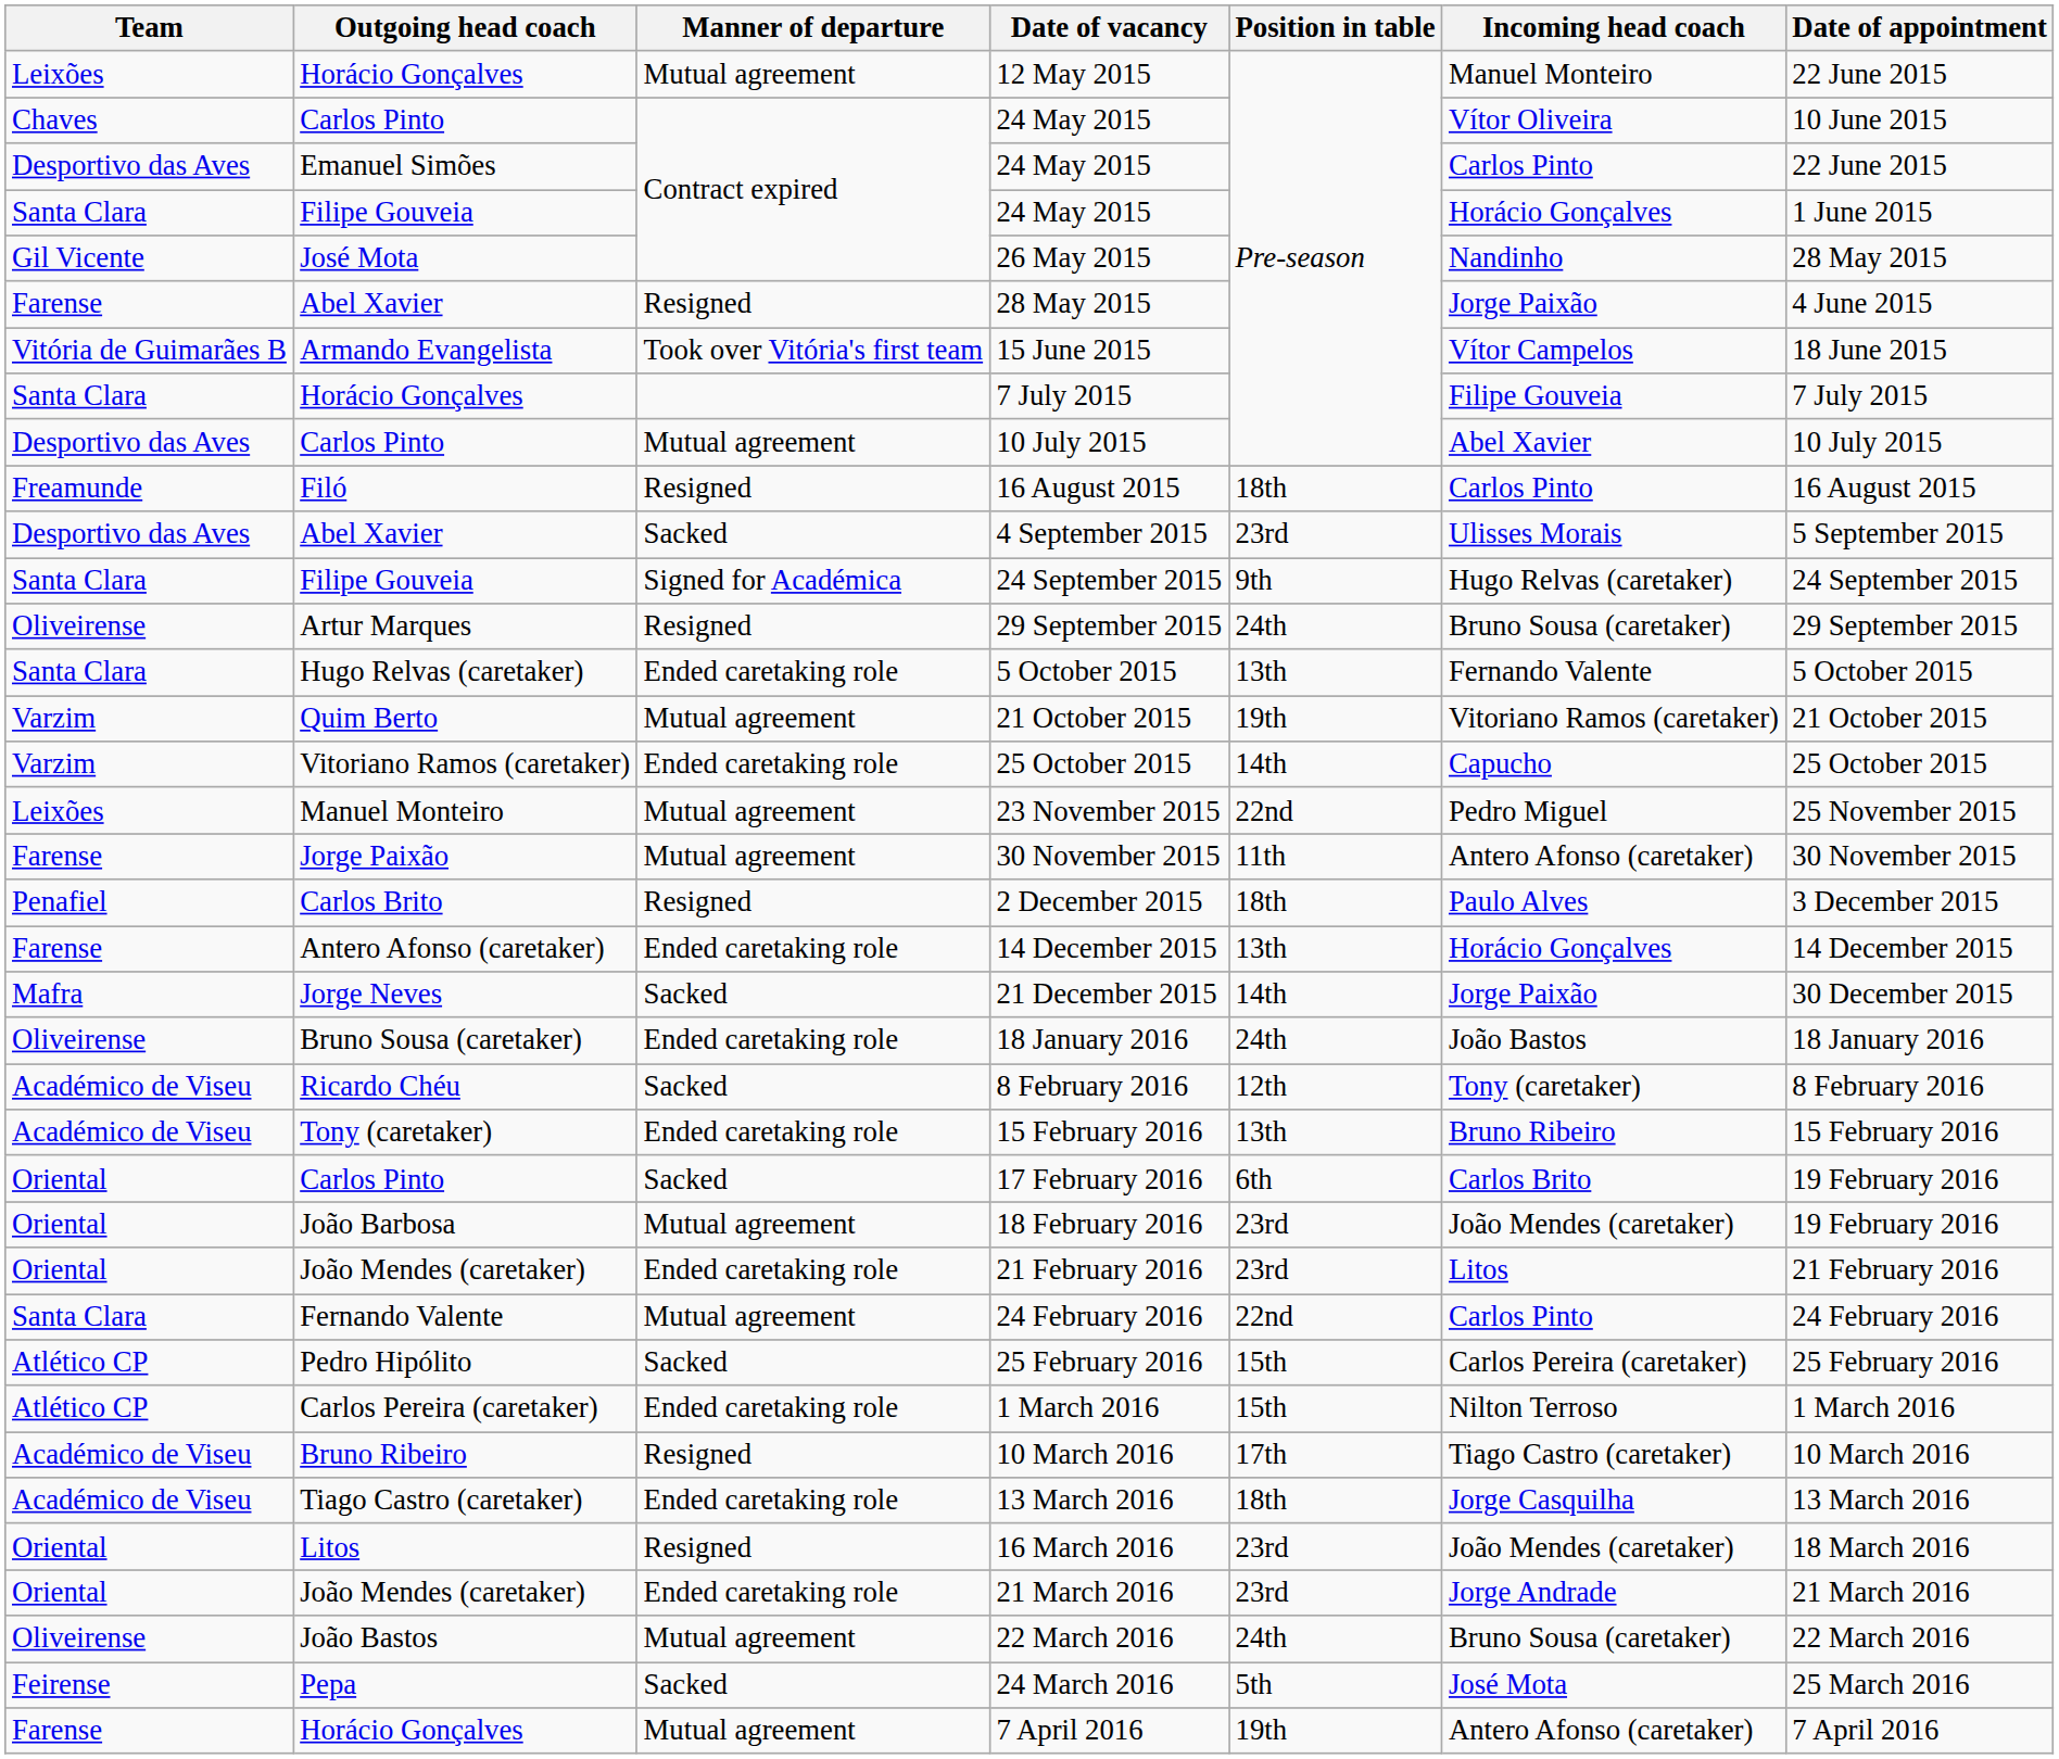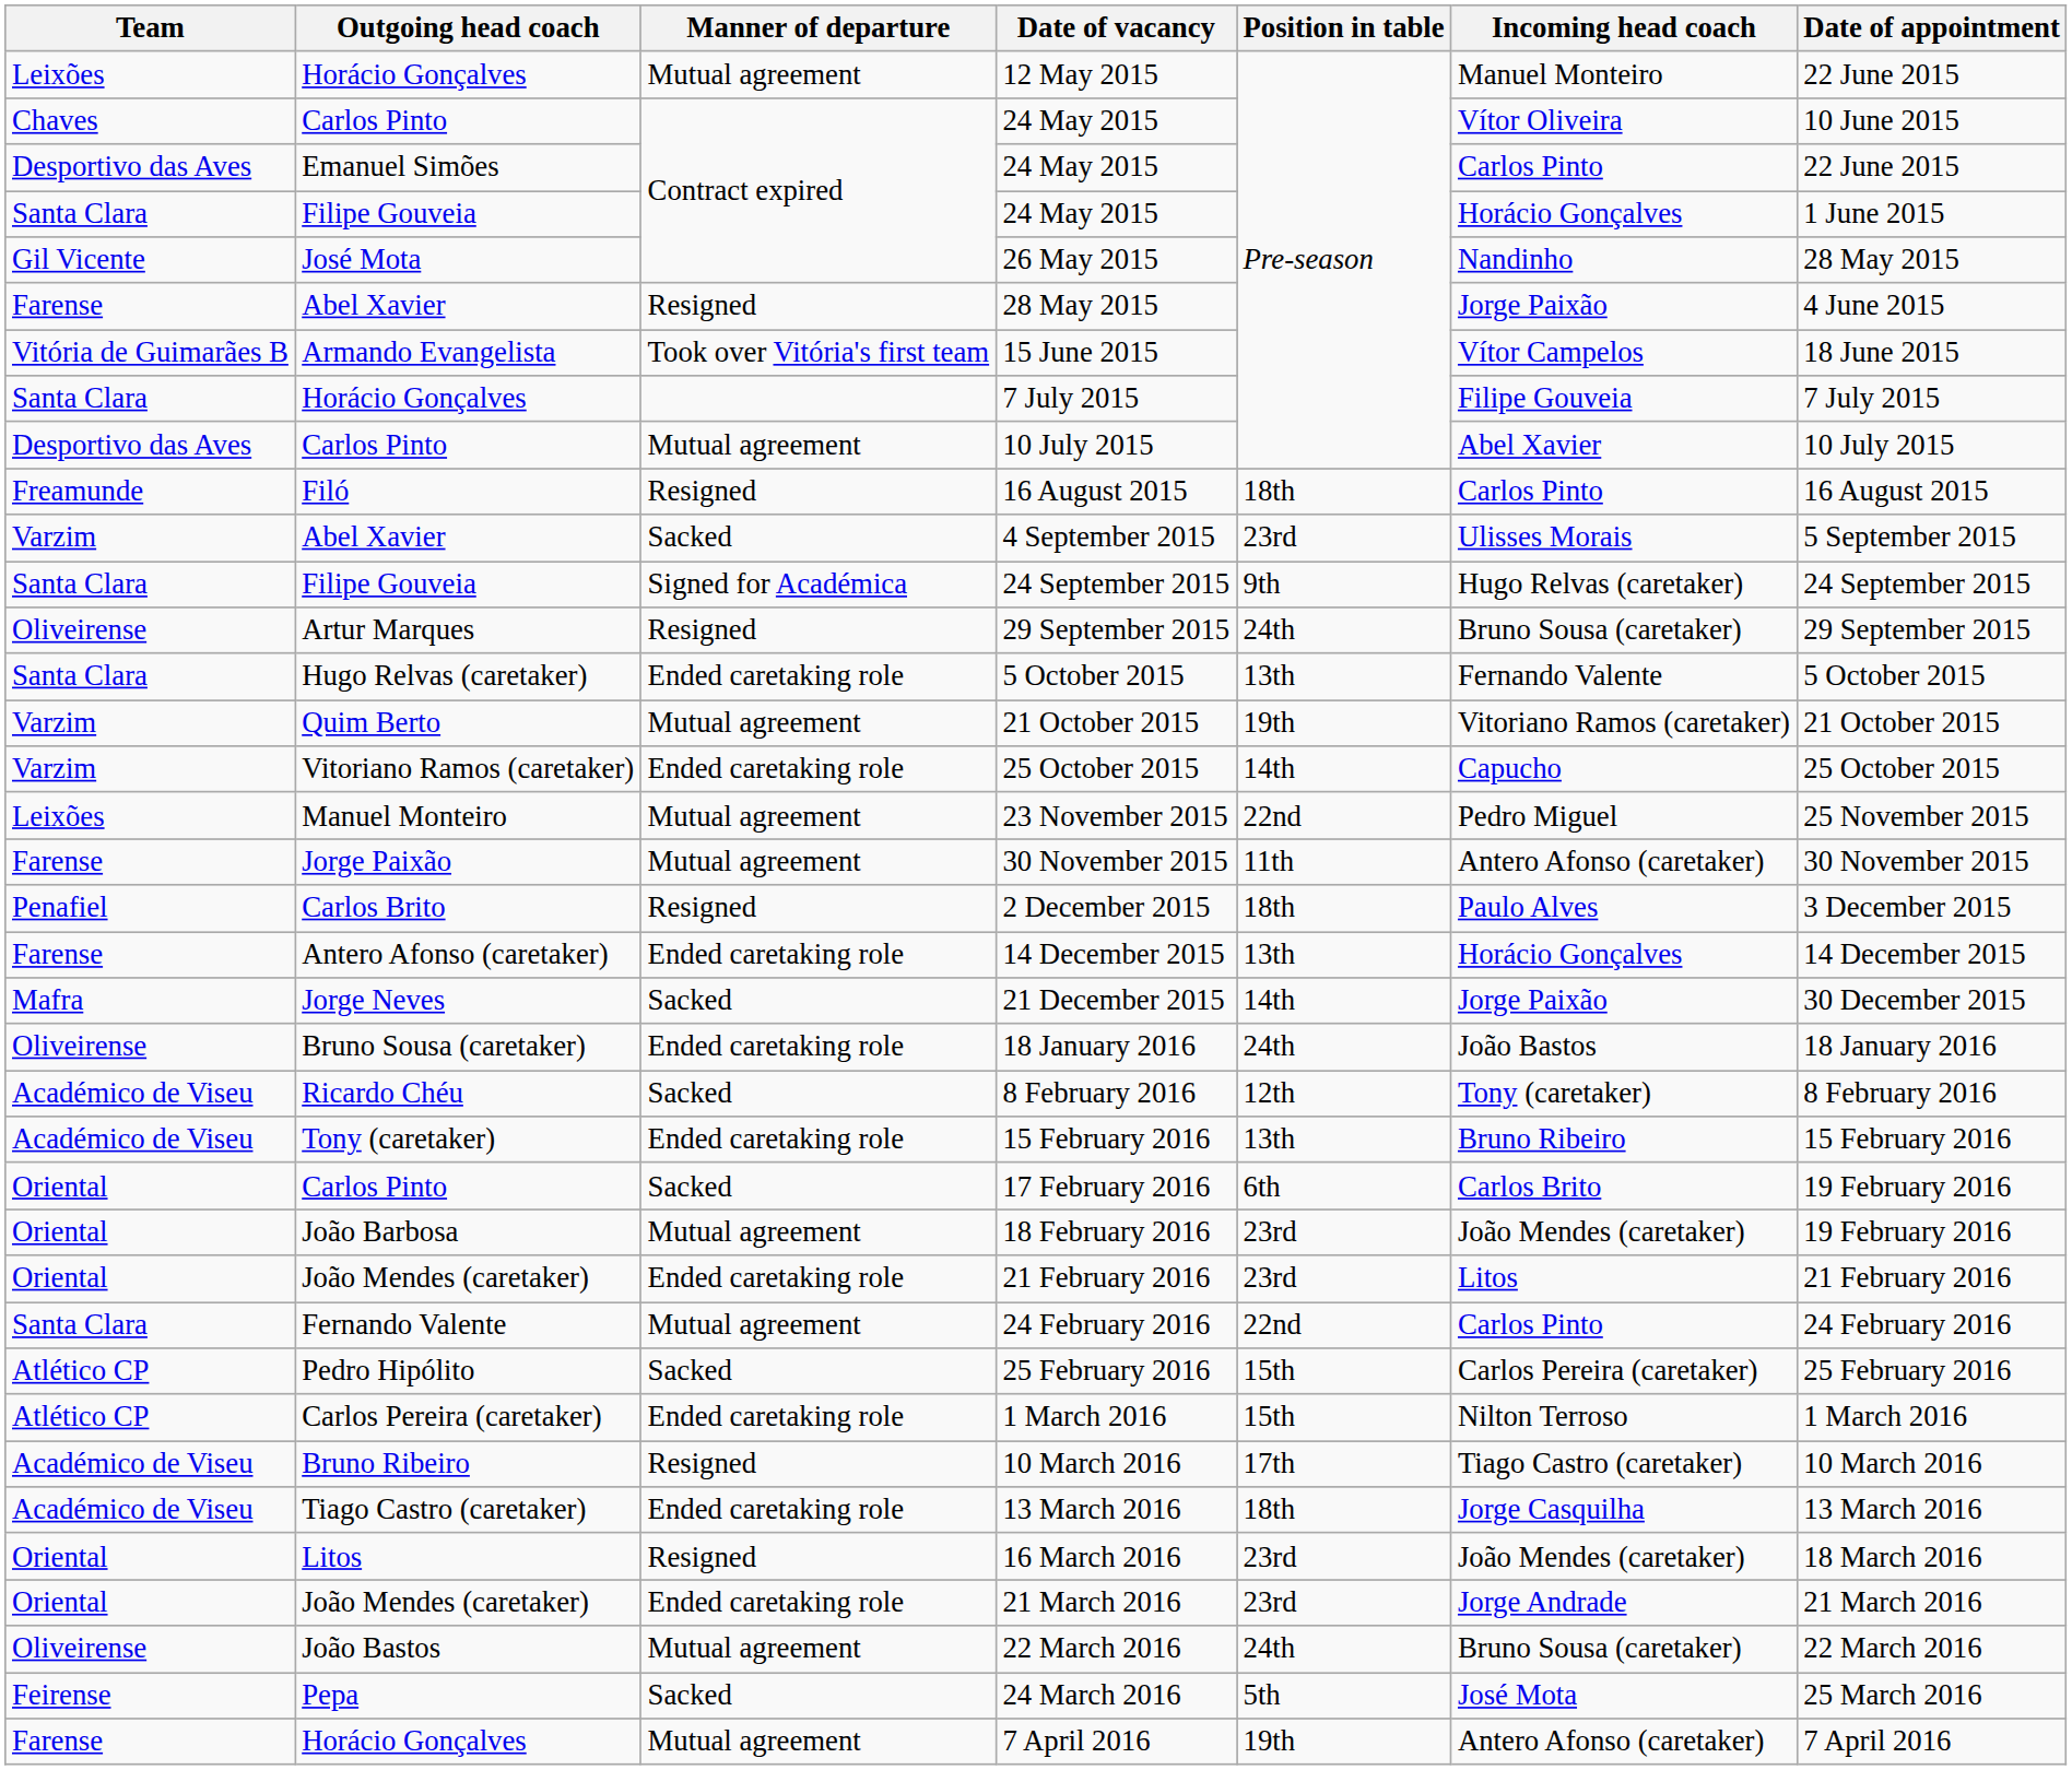4 September 2015 | Team: Desportivo das Aves -> Varzim
